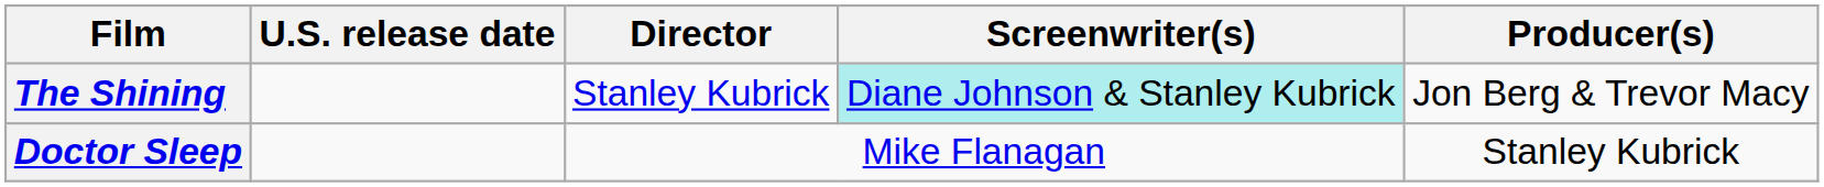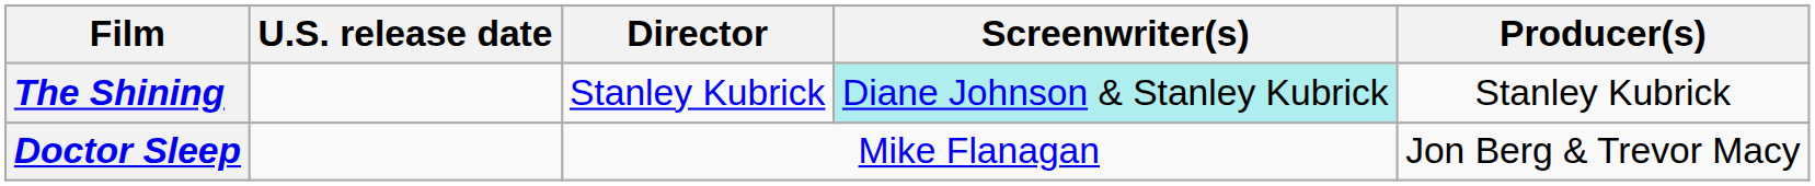The Shining | Producer(s): Jon Berg & Trevor Macy -> Stanley Kubrick
Doctor Sleep | Producer(s): Stanley Kubrick -> Jon Berg & Trevor Macy
